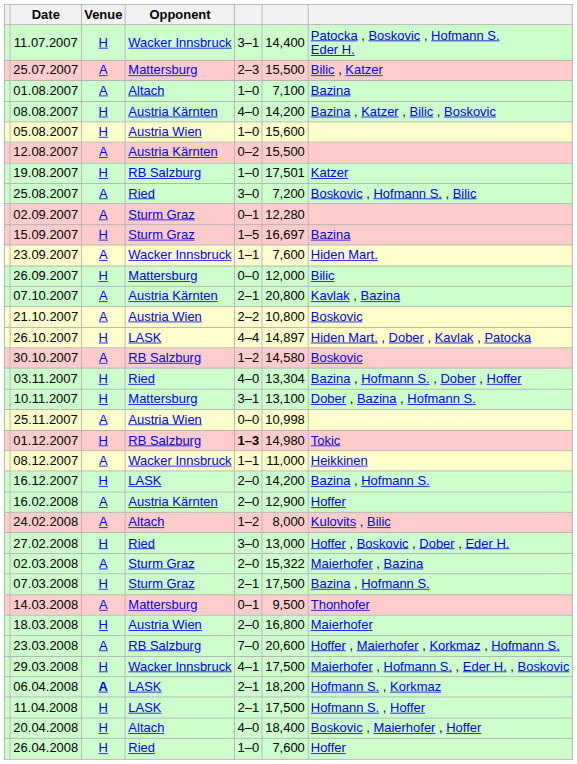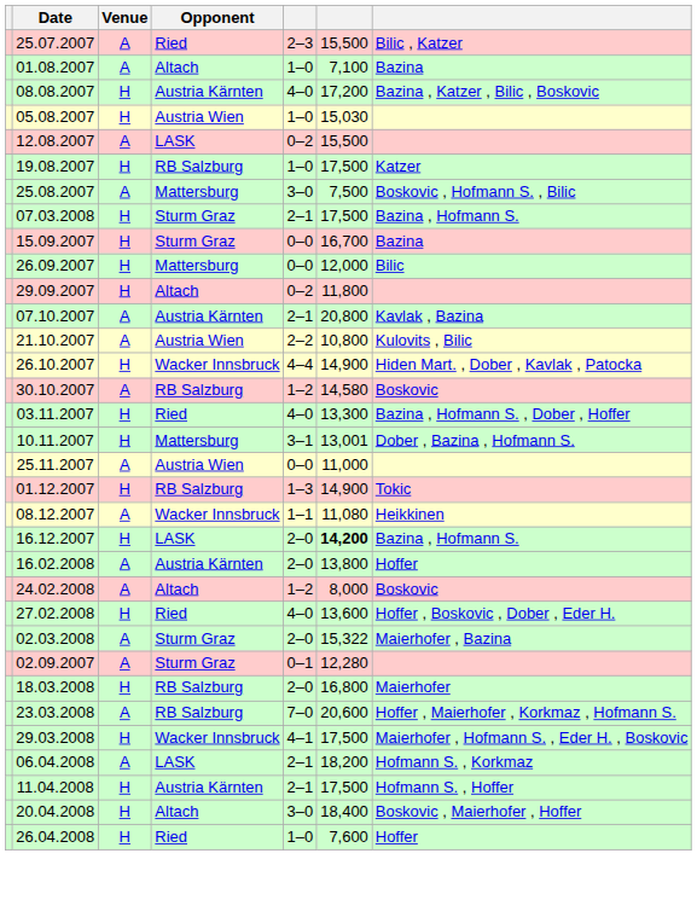- row: 11.07.2007 | H | Wacker Innsbruck | 3–1 | 14,400 | Patocka , Boskovic , Hofmann S. Eder H.
25.07.2007 | Opponent: Mattersburg -> Ried
08.08.2007 | column 6: 14,200 -> 17,200
05.08.2007 | column 6: 15,600 -> 15,030
12.08.2007 | Opponent: Austria Kärnten -> LASK
19.08.2007 | column 6: 17,501 -> 17,500
25.08.2007 | Opponent: Ried -> Mattersburg
25.08.2007 | column 6: 7,200 -> 7,500
rows swapped: 02.09.2007 <-> 07.03.2008
15.09.2007 | column 5: 1–5 -> 0–0
15.09.2007 | column 6: 16,697 -> 16,700
- row: 23.09.2007 | A | Wacker Innsbruck | 1–1 | 7,600 | Hiden Mart.
+ row: 29.09.2007 | H | Altach | 0–2 | 11,800
21.10.2007 | column 7: Boskovic -> Kulovits , Bilic
26.10.2007 | Opponent: LASK -> Wacker Innsbruck
26.10.2007 | column 6: 14,897 -> 14,900
03.11.2007 | column 6: 13,304 -> 13,300
10.11.2007 | column 6: 13,100 -> 13,001
25.11.2007 | column 6: 10,998 -> 11,000
01.12.2007 | column 5: bold -> normal
01.12.2007 | column 6: 14,980 -> 14,900
08.12.2007 | column 6: 11,000 -> 11,080
16.12.2007 | column 6: normal -> bold
16.02.2008 | column 6: 12,900 -> 13,800
24.02.2008 | column 7: Kulovits , Bilic -> Boskovic
27.02.2008 | column 5: 3–0 -> 4–0
27.02.2008 | column 6: 13,000 -> 13,600
- row: 14.03.2008 | A | Mattersburg | 0–1 | 9,500 | Thonhofer
18.03.2008 | Opponent: Austria Wien -> RB Salzburg
06.04.2008 | Venue: bold -> normal
11.04.2008 | Opponent: LASK -> Austria Kärnten
20.04.2008 | column 5: 4–0 -> 3–0
